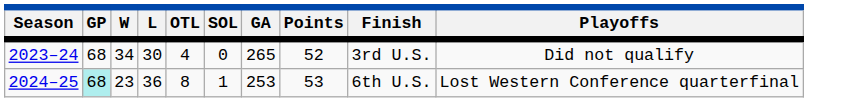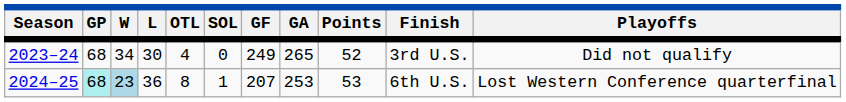+ column: GF | 249 | 207
2024–25 | W: no background -> lightblue background
